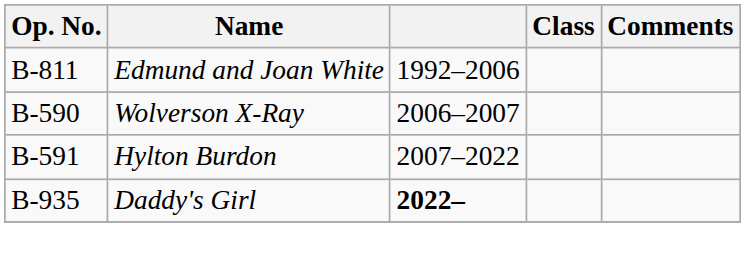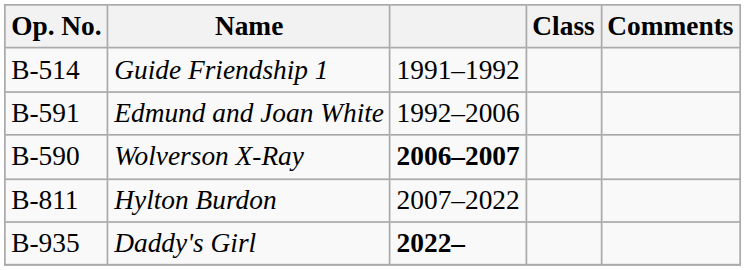+ row: B-514 | Guide Friendship 1 | 1991–1992
Edmund and Joan White | Op. No.: B-811 -> B-591
Wolverson X-Ray | column 3: normal -> bold
Hylton Burdon | Op. No.: B-591 -> B-811
